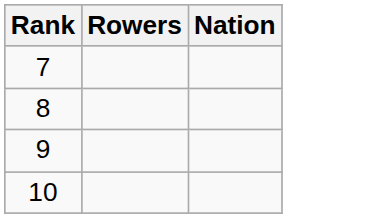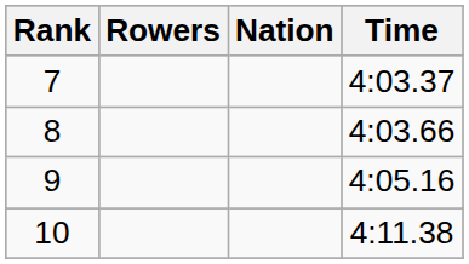+ column: Time | 4:03.37 | 4:03.66 | 4:05.16 | 4:11.38
